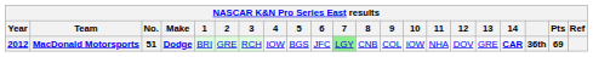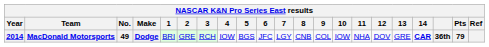MacDonald Motorsports | Year: 2012 -> 2014
MacDonald Motorsports | No.: 51 -> 49
MacDonald Motorsports | 7: lightgreen background -> no background
MacDonald Motorsports | Pts: 69 -> 79
